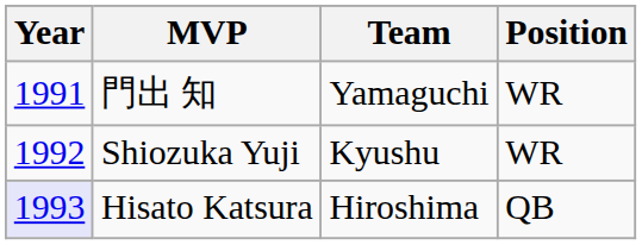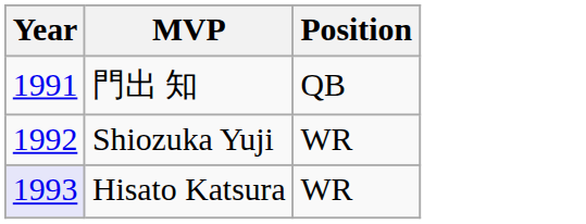- column: Team | Yamaguchi | Kyushu | Hiroshima
門出 知 | Position: WR -> QB
Hisato Katsura | Position: QB -> WR
